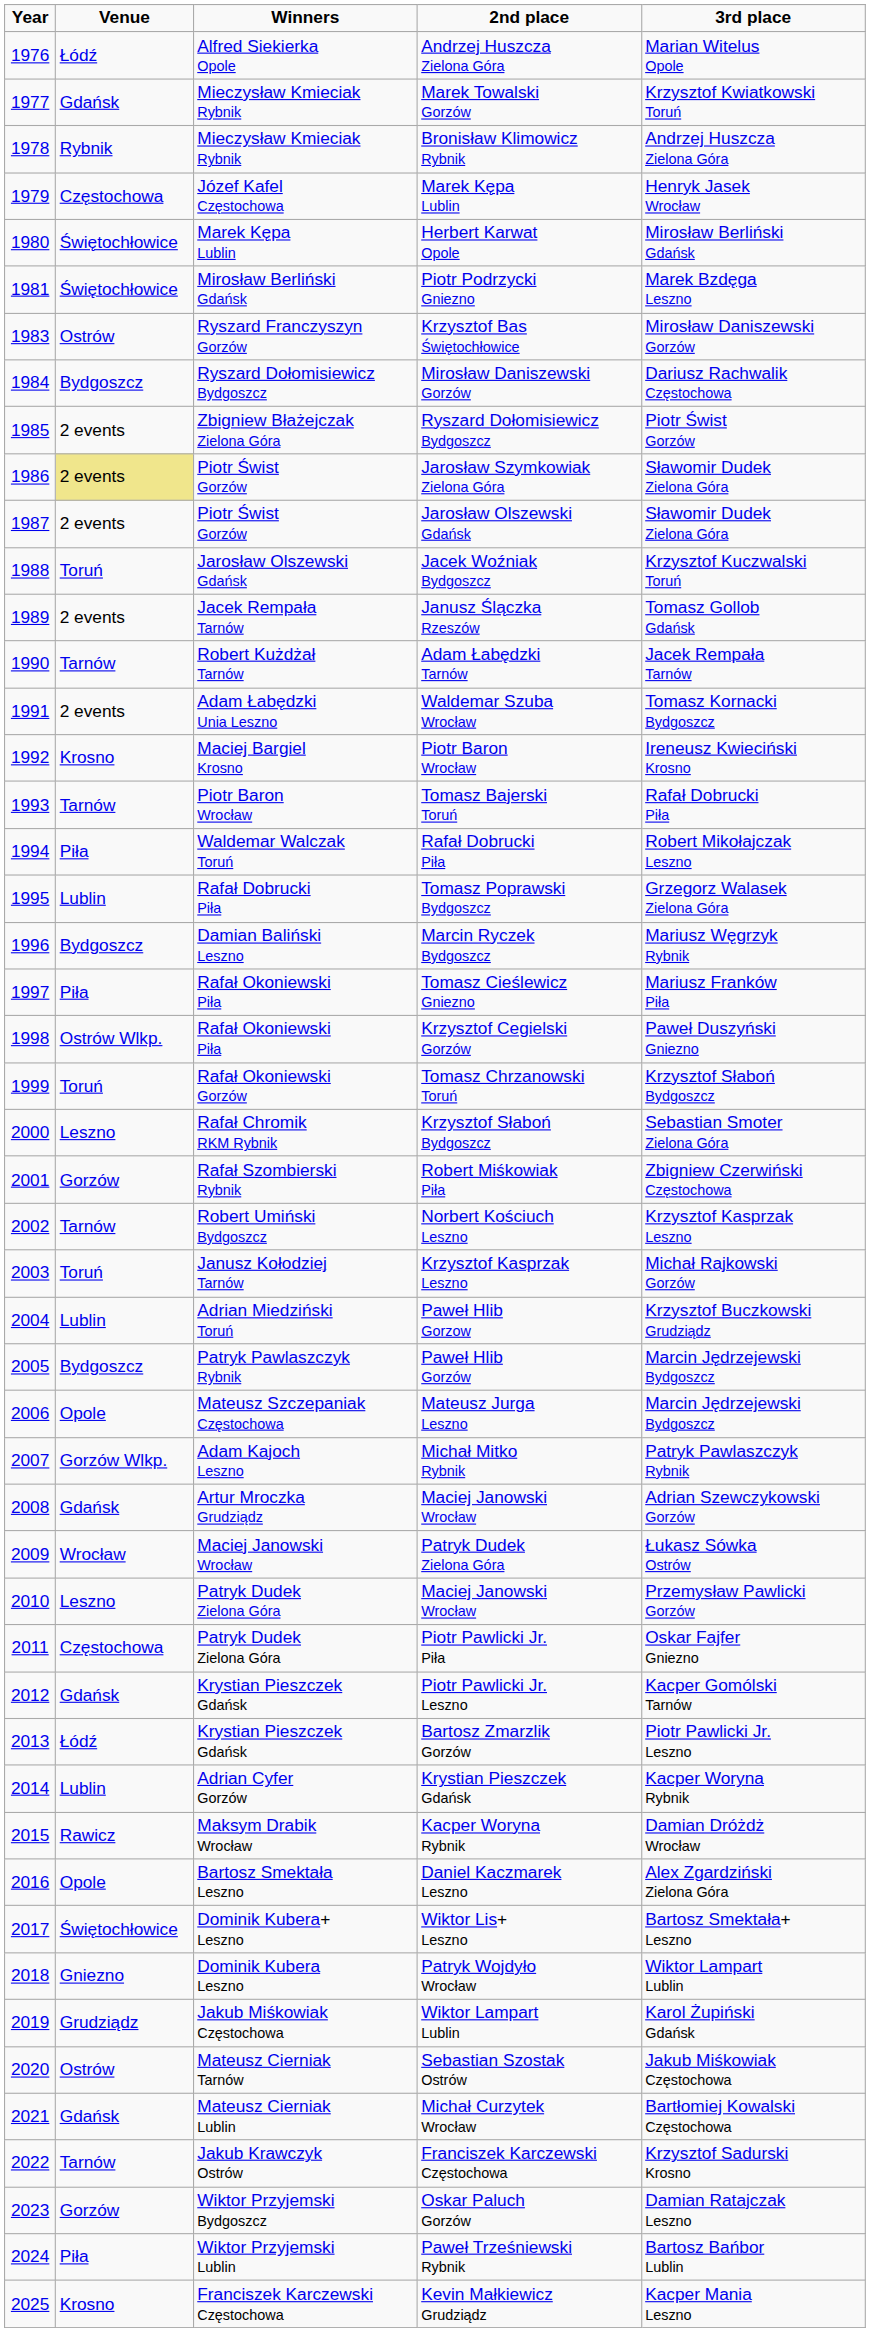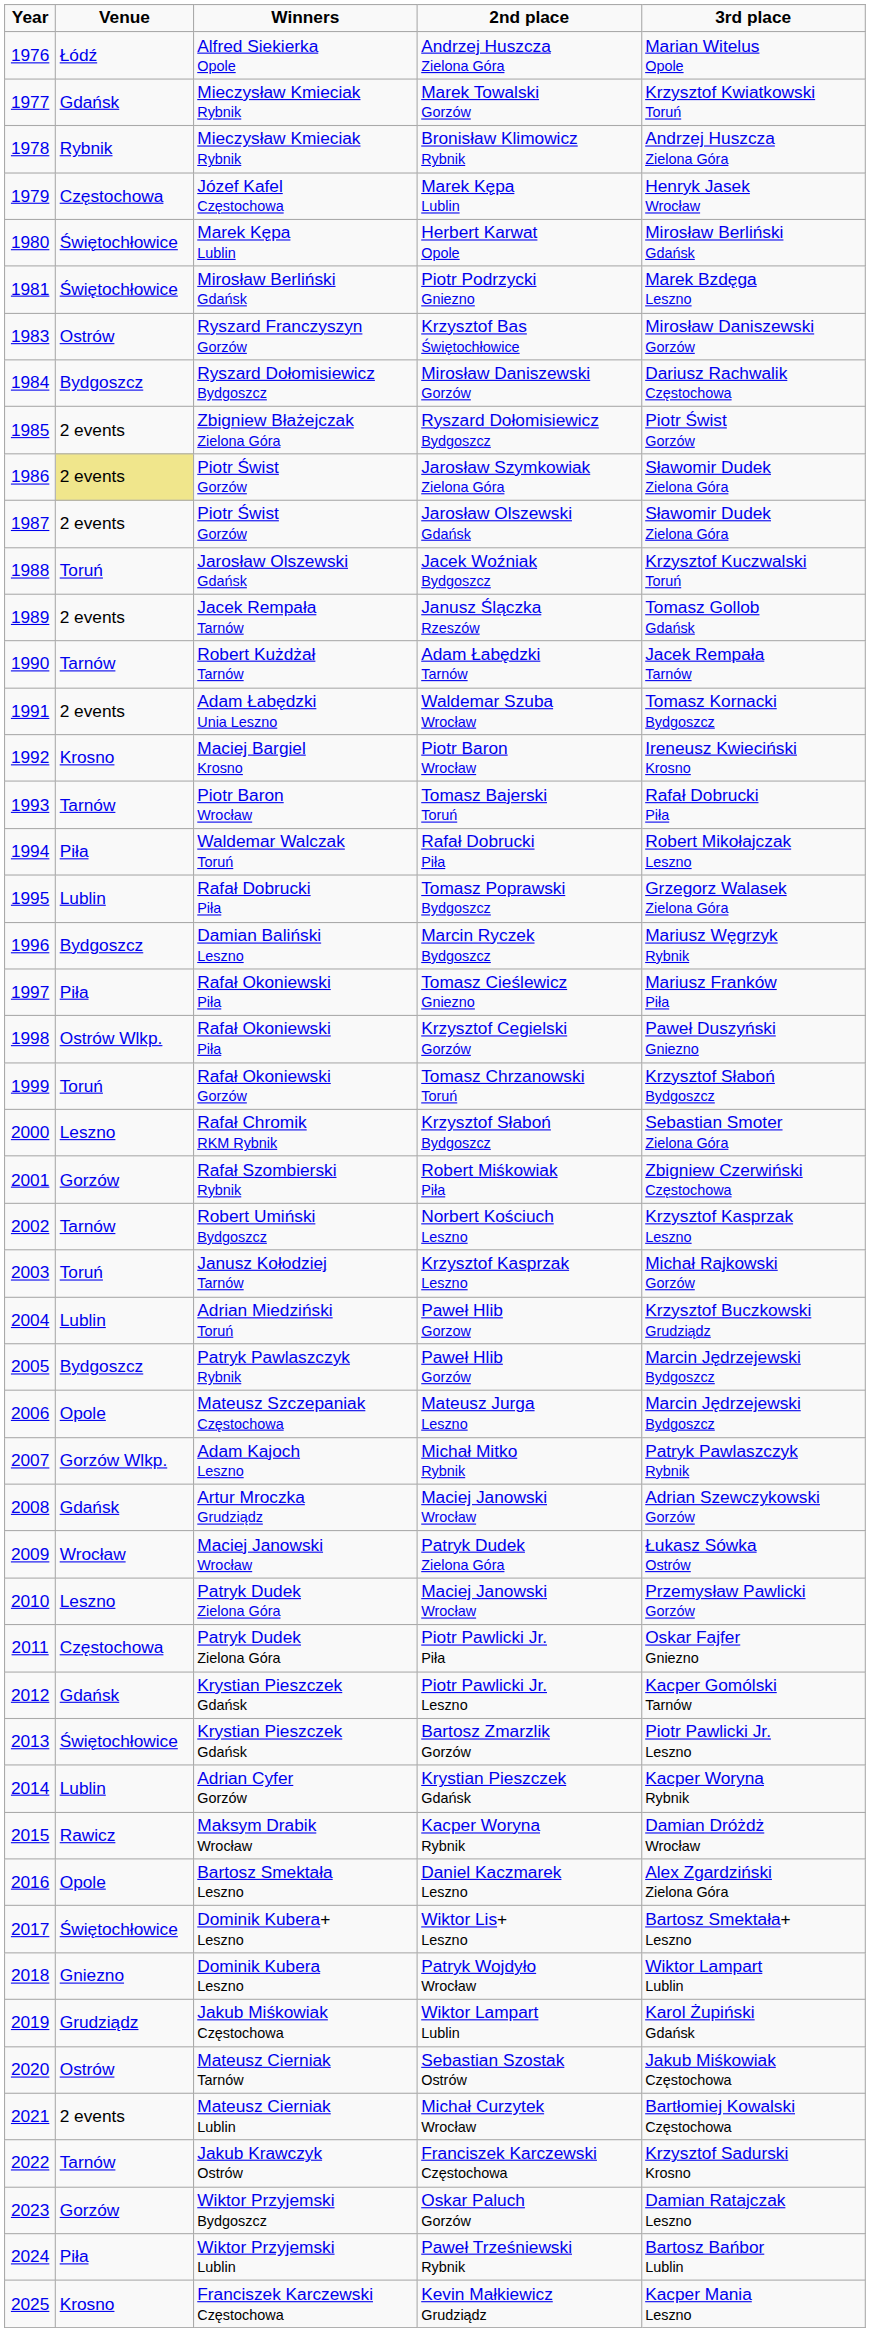Bartosz Zmarzlik Gorzów | Venue: Łódź -> Świętochłowice
Michał Curzytek Wrocław | Venue: Gdańsk -> 2 events
